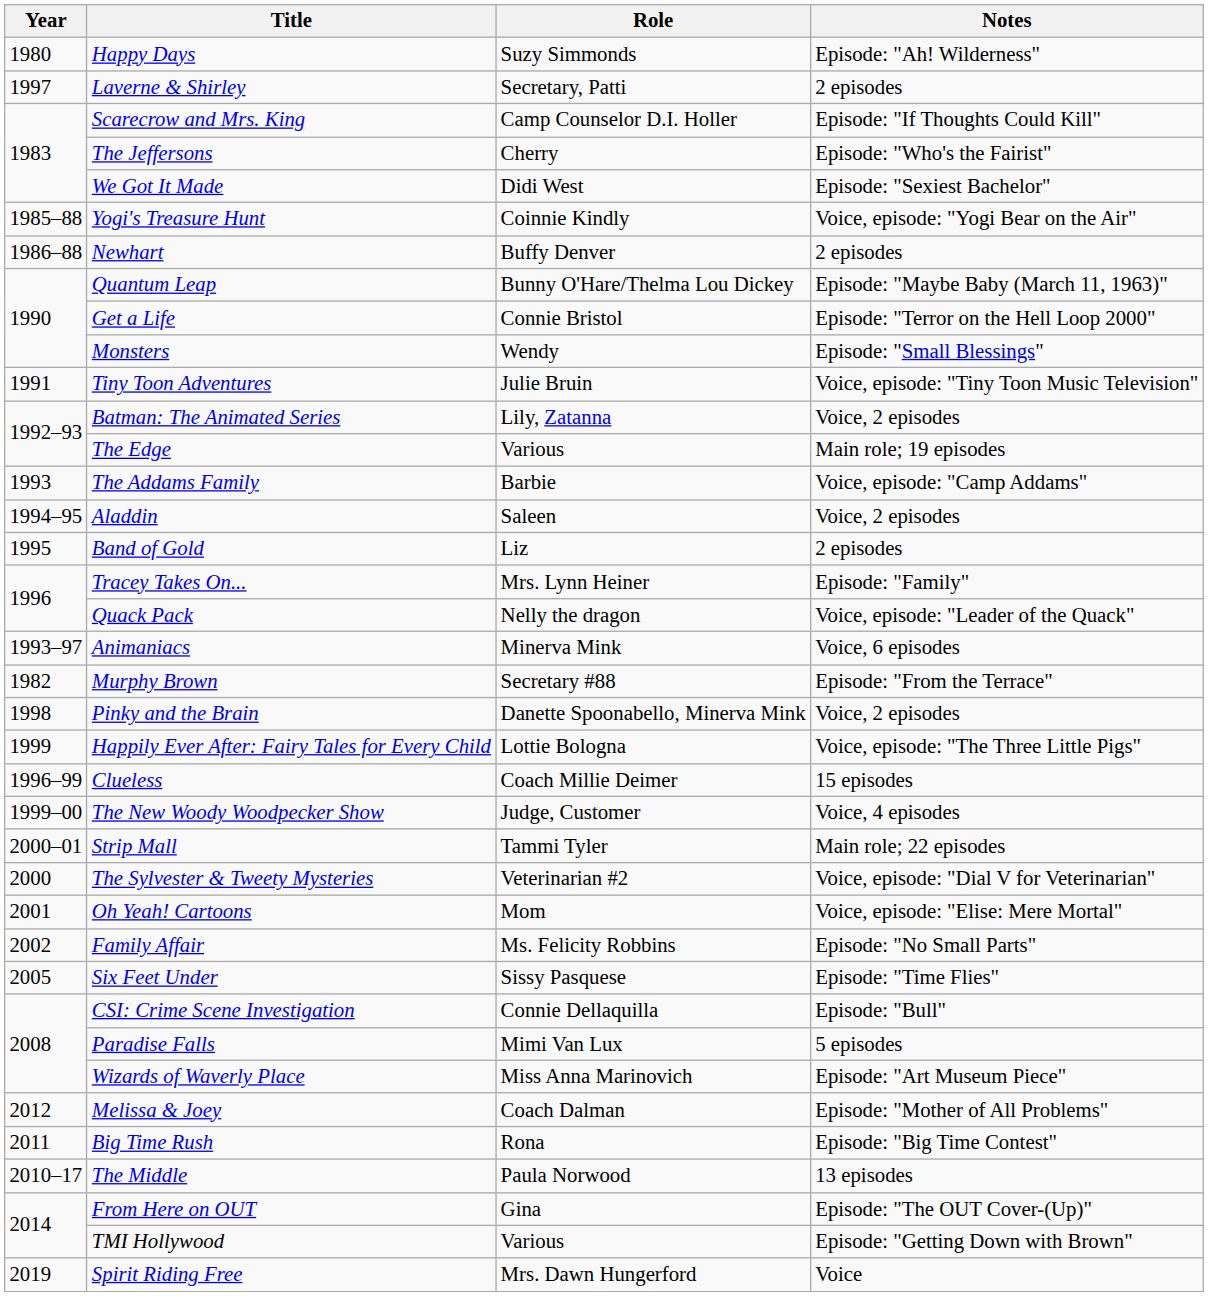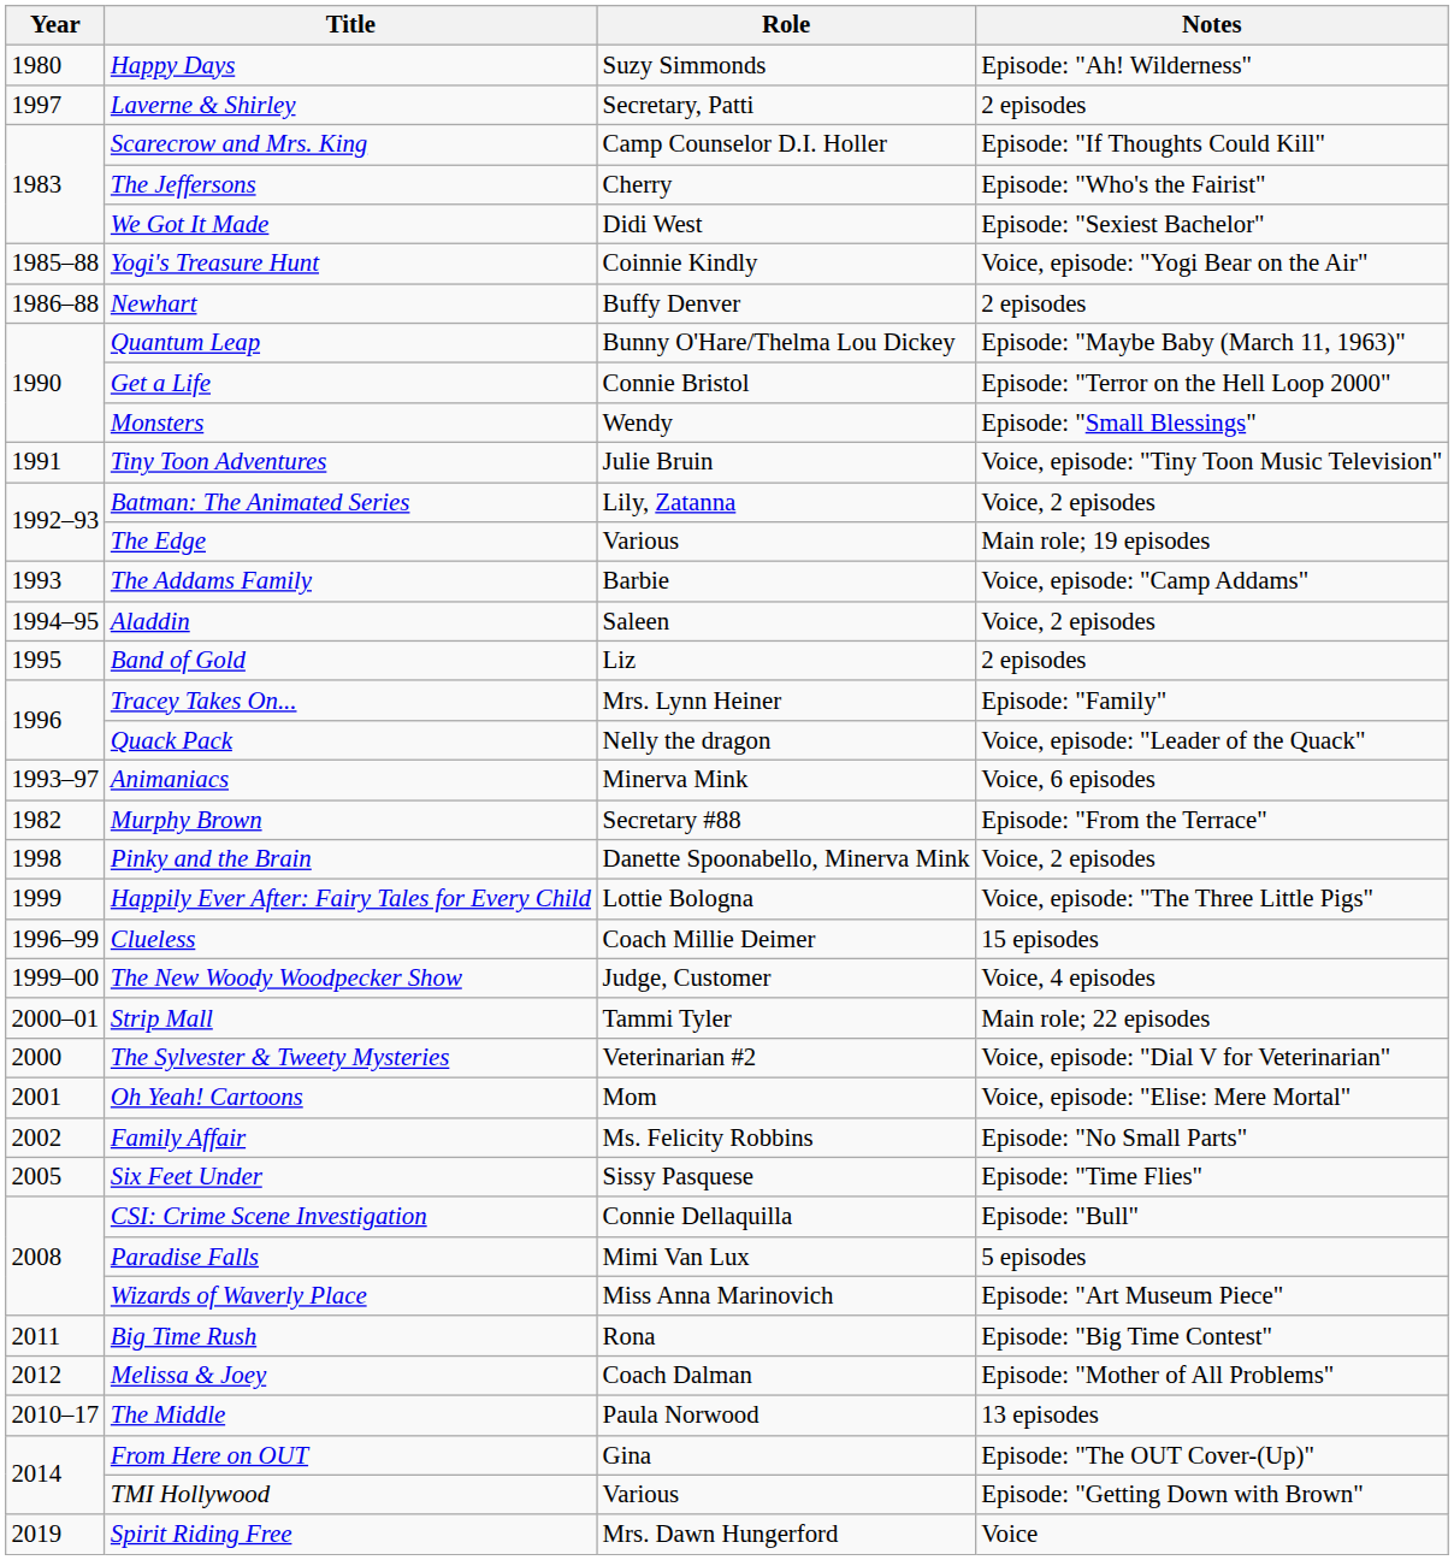rows swapped: Big Time Rush <-> Melissa & Joey
